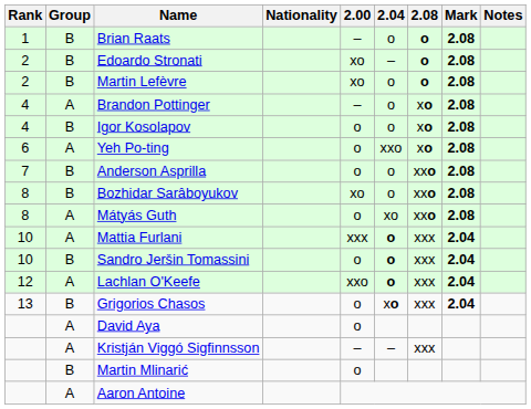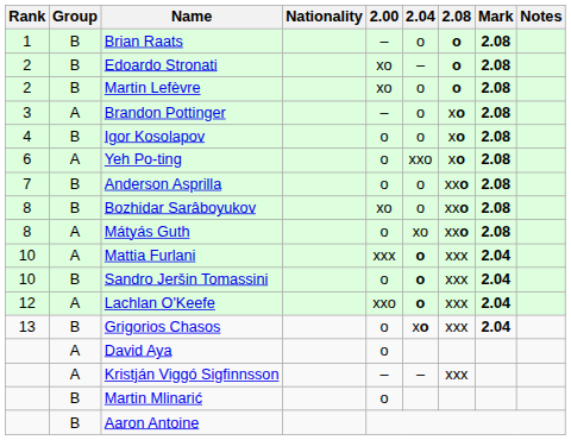Brandon Pottinger | Rank: 4 -> 3
Aaron Antoine | Group: A -> B
